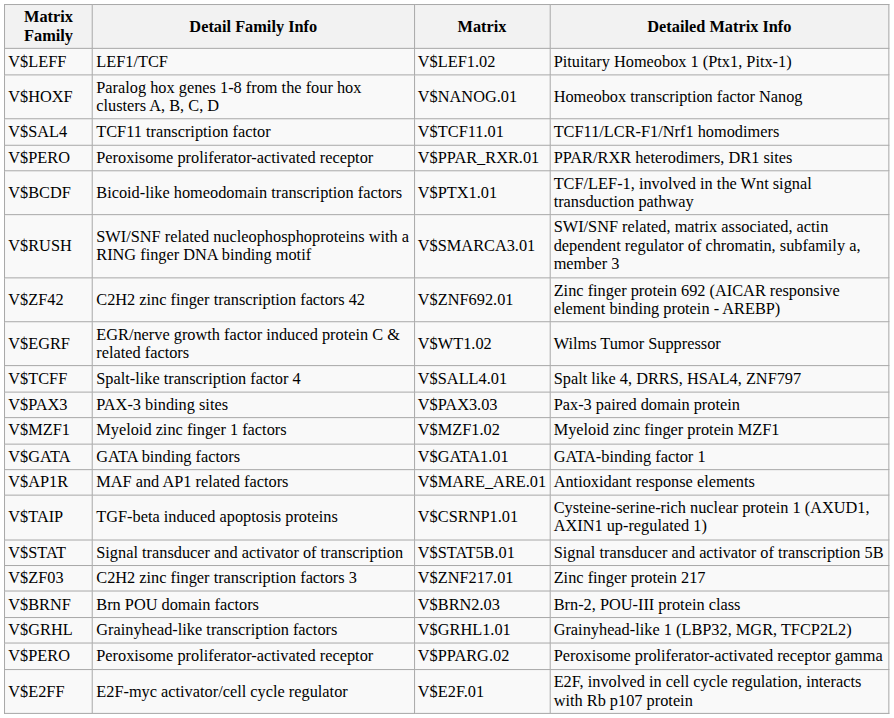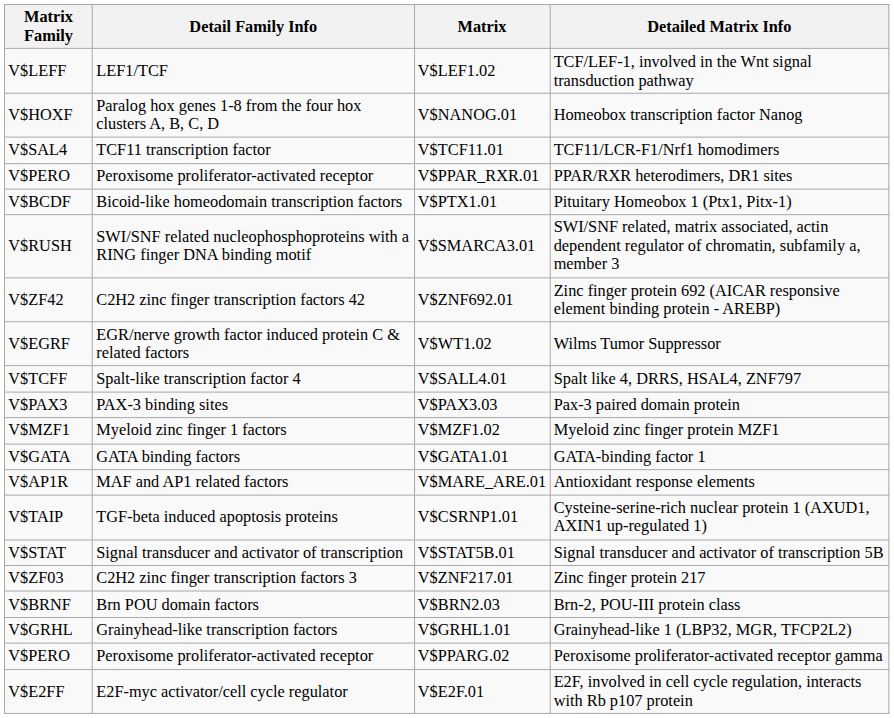V$LEF1.02 | Detailed Matrix Info: Pituitary Homeobox 1 (Ptx1, Pitx-1) -> TCF/LEF-1, involved in the Wnt signal transduction pathway
V$PTX1.01 | Detailed Matrix Info: TCF/LEF-1, involved in the Wnt signal transduction pathway -> Pituitary Homeobox 1 (Ptx1, Pitx-1)
